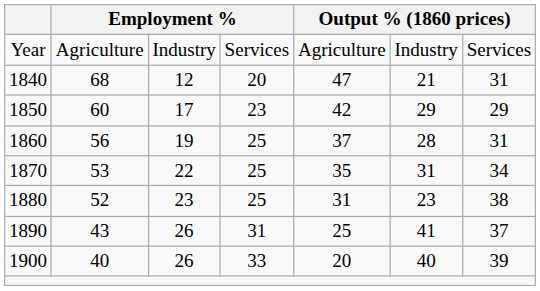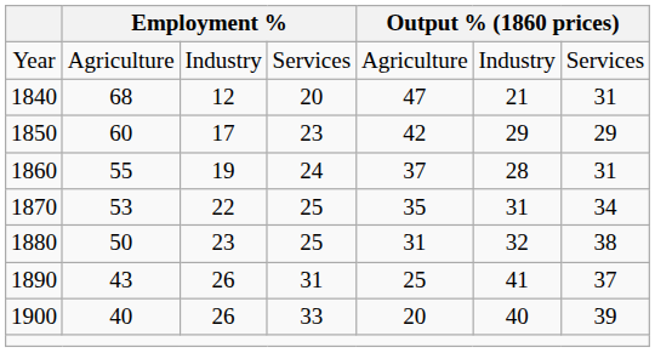1860 | column 2: 56 -> 55
1860 | column 4: 25 -> 24
1880 | column 2: 52 -> 50
1880 | column 6: 23 -> 32
